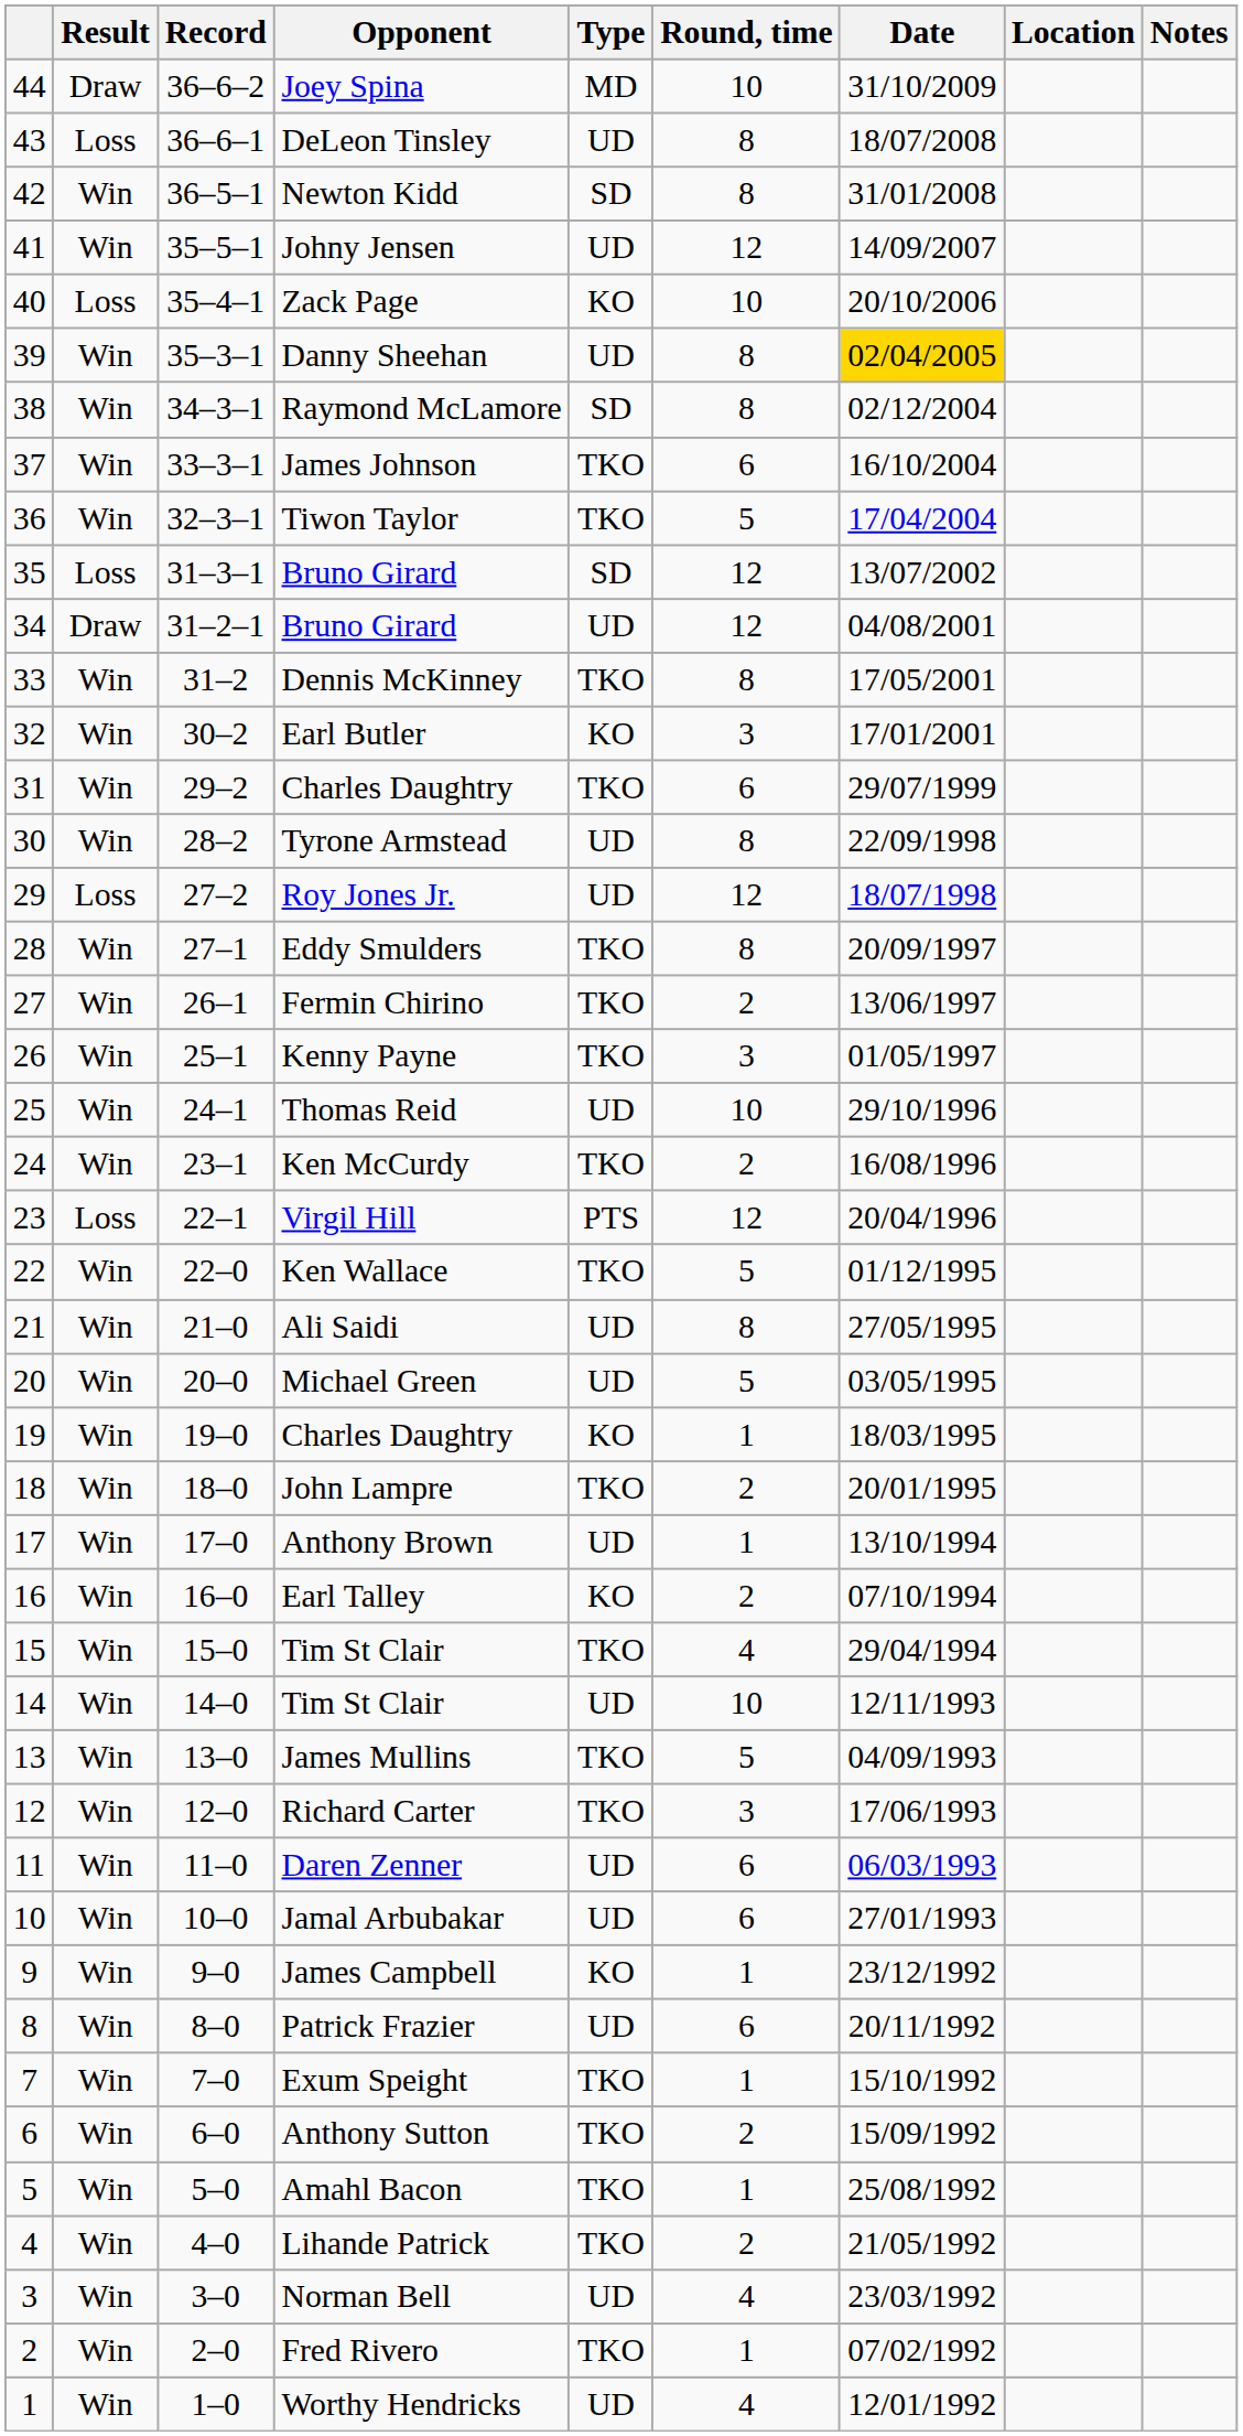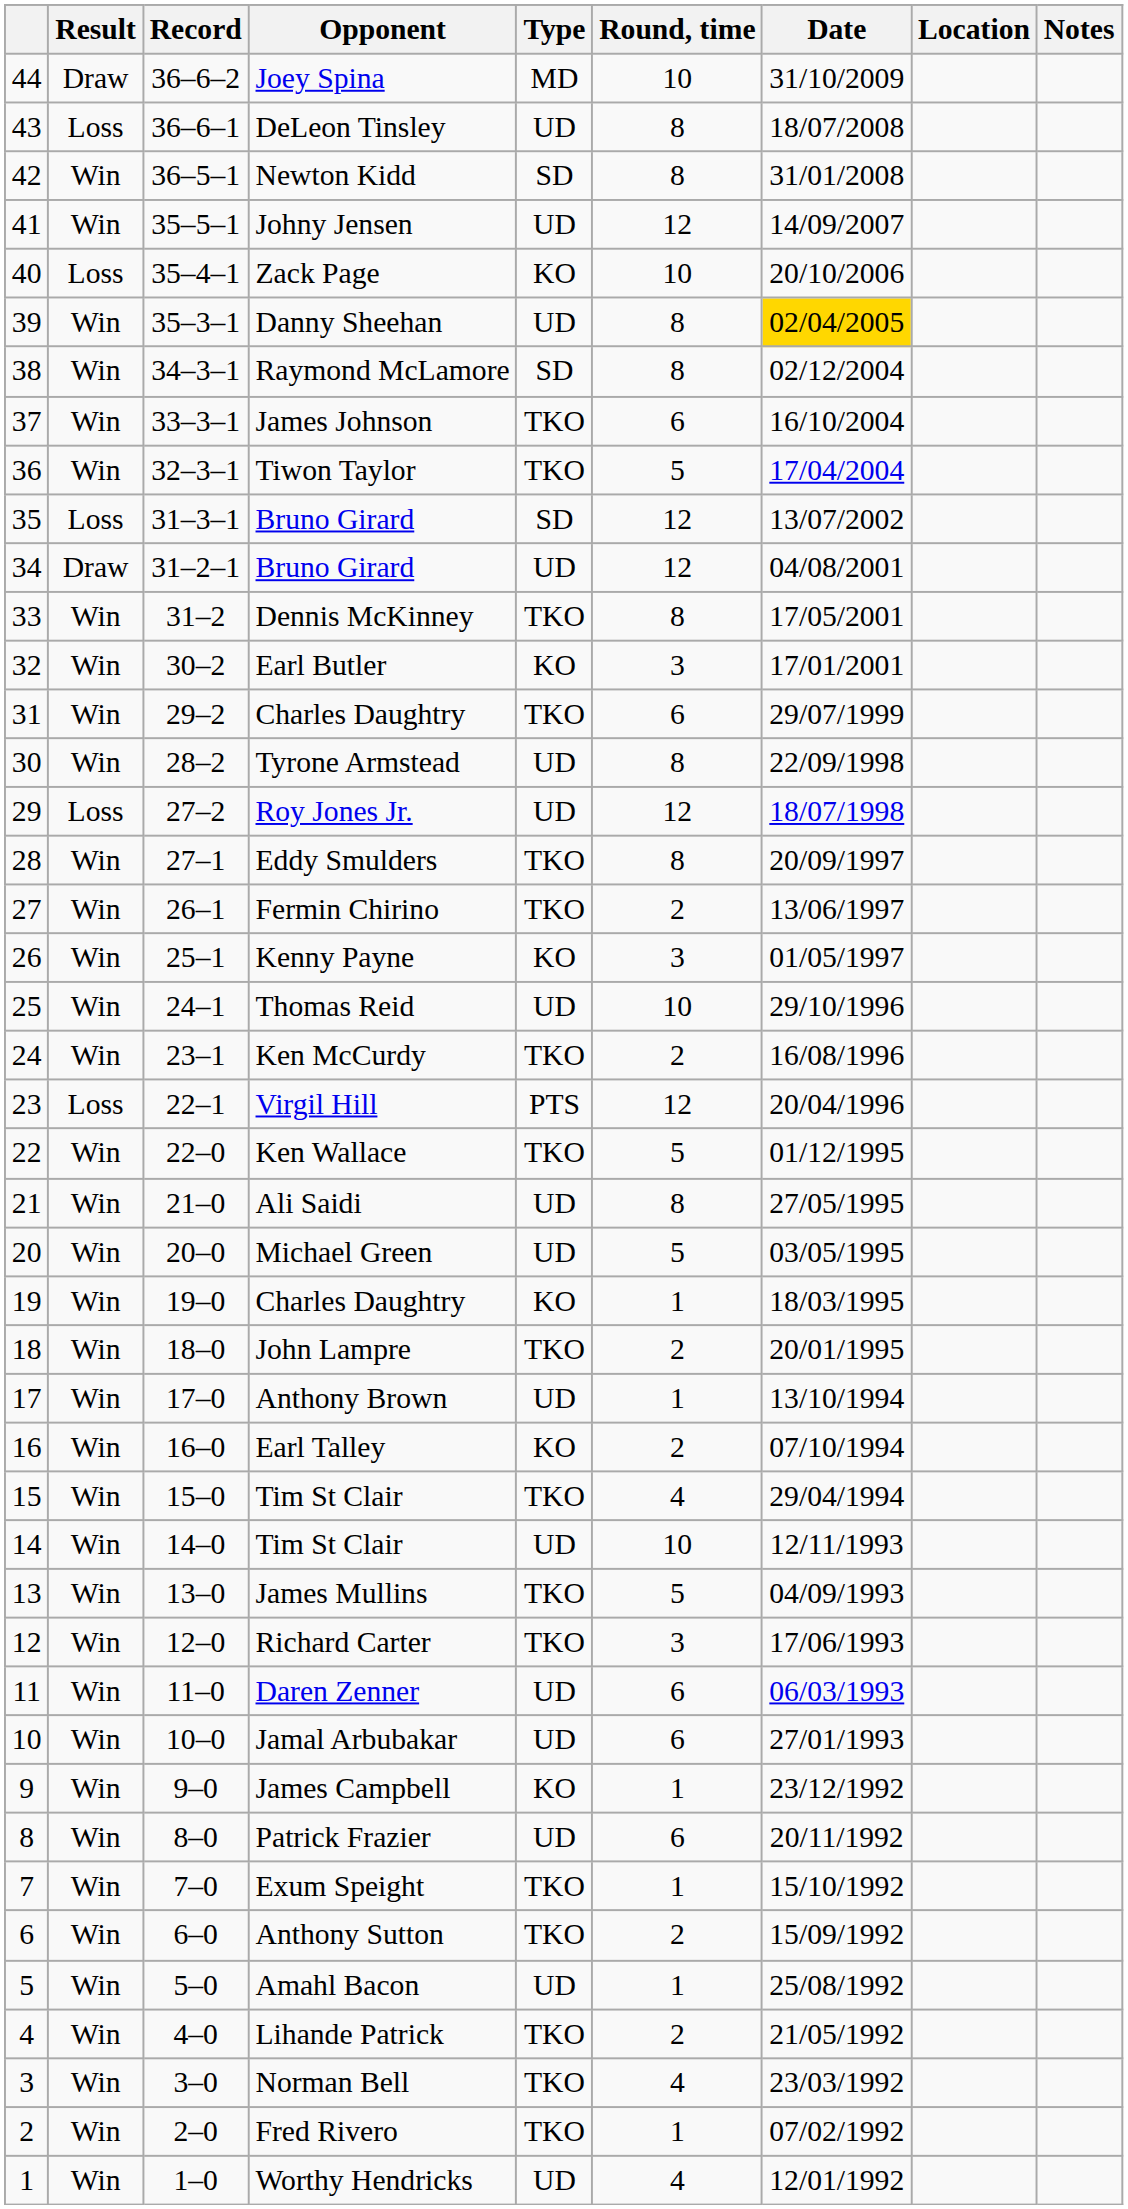Kenny Payne | Type: TKO -> KO
Amahl Bacon | Type: TKO -> UD
Norman Bell | Type: UD -> TKO
